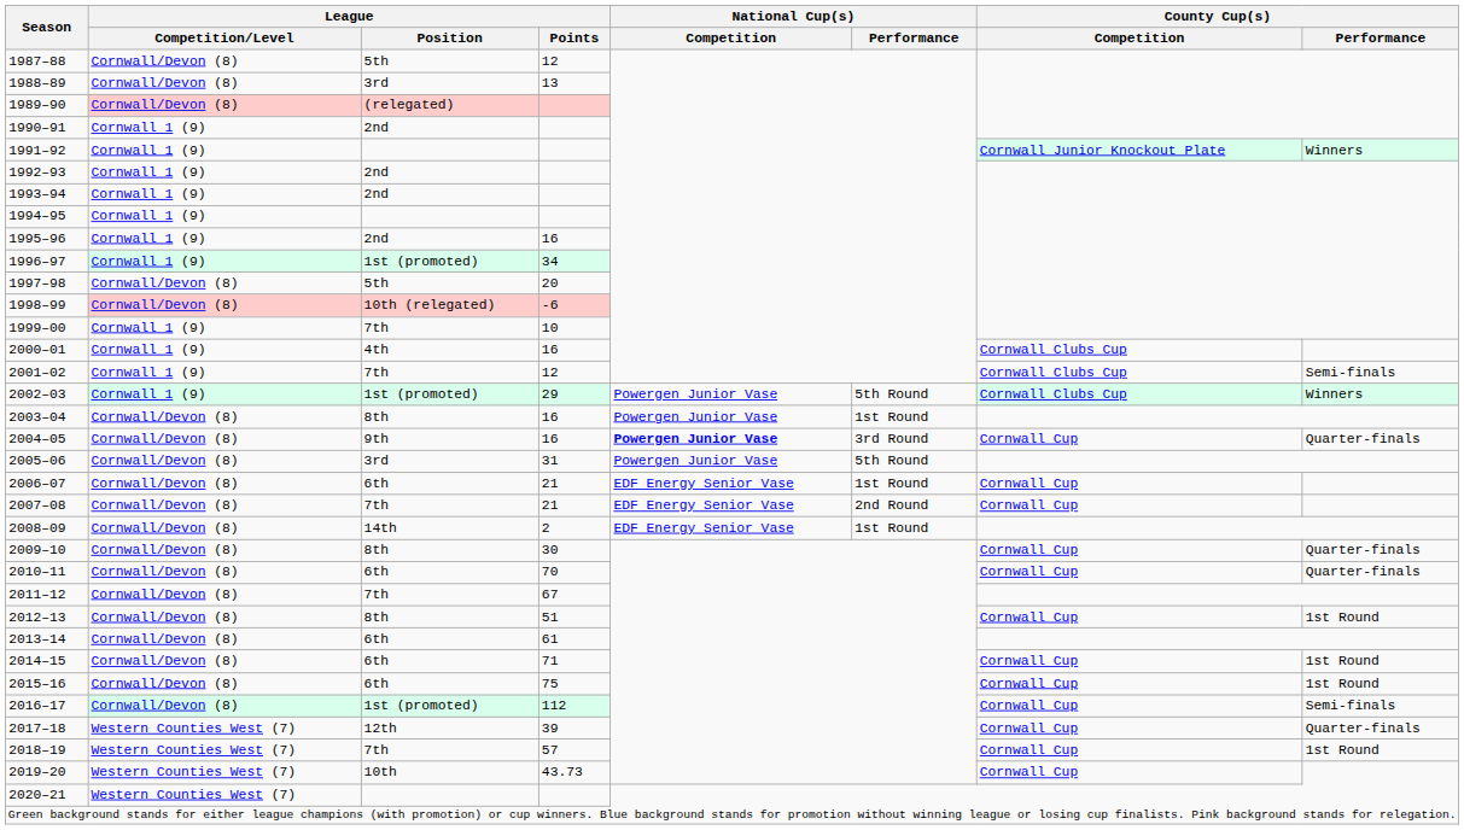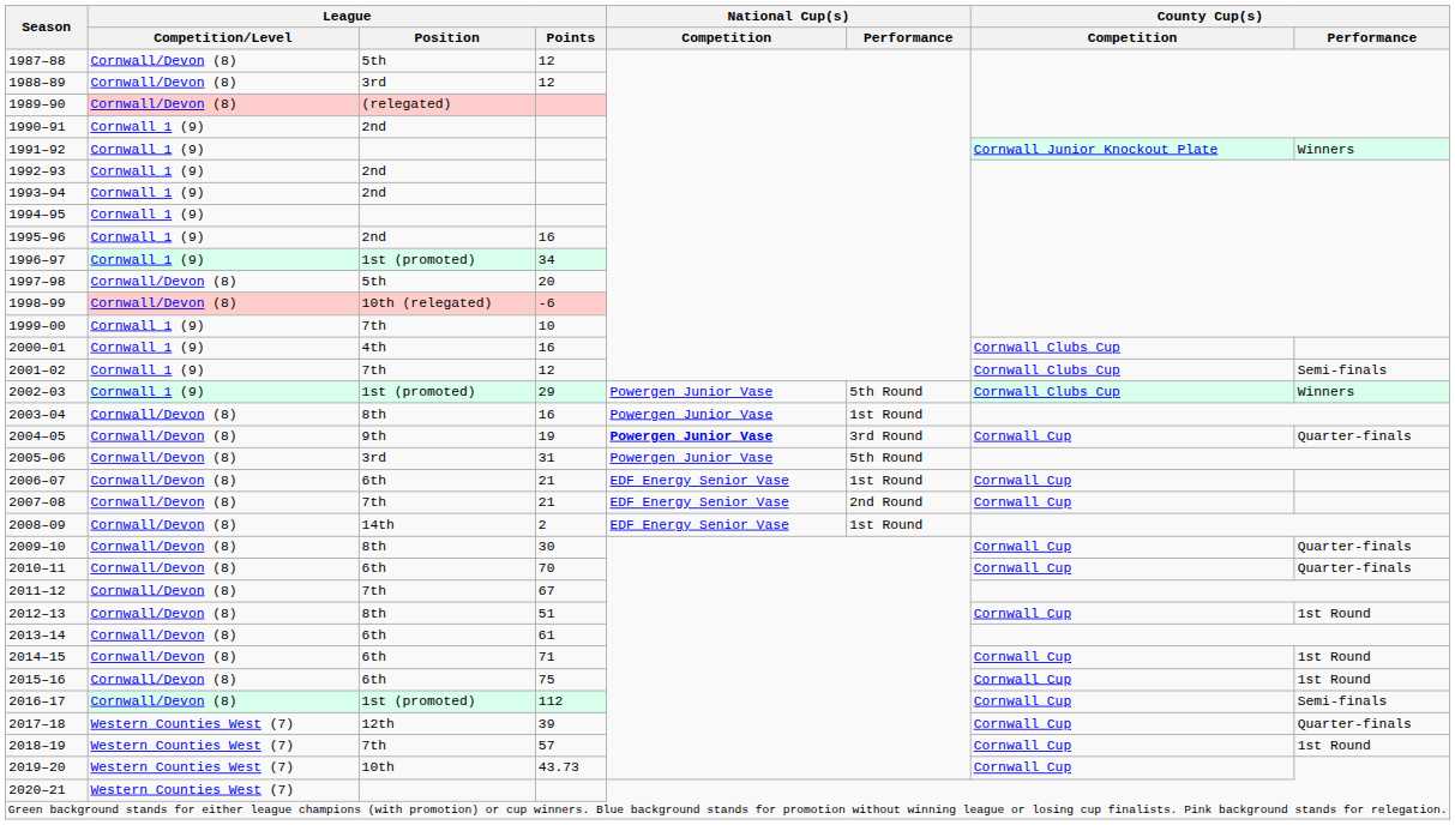1988–89 | League / Points: 13 -> 12
2004–05 | League / Points: 16 -> 19
